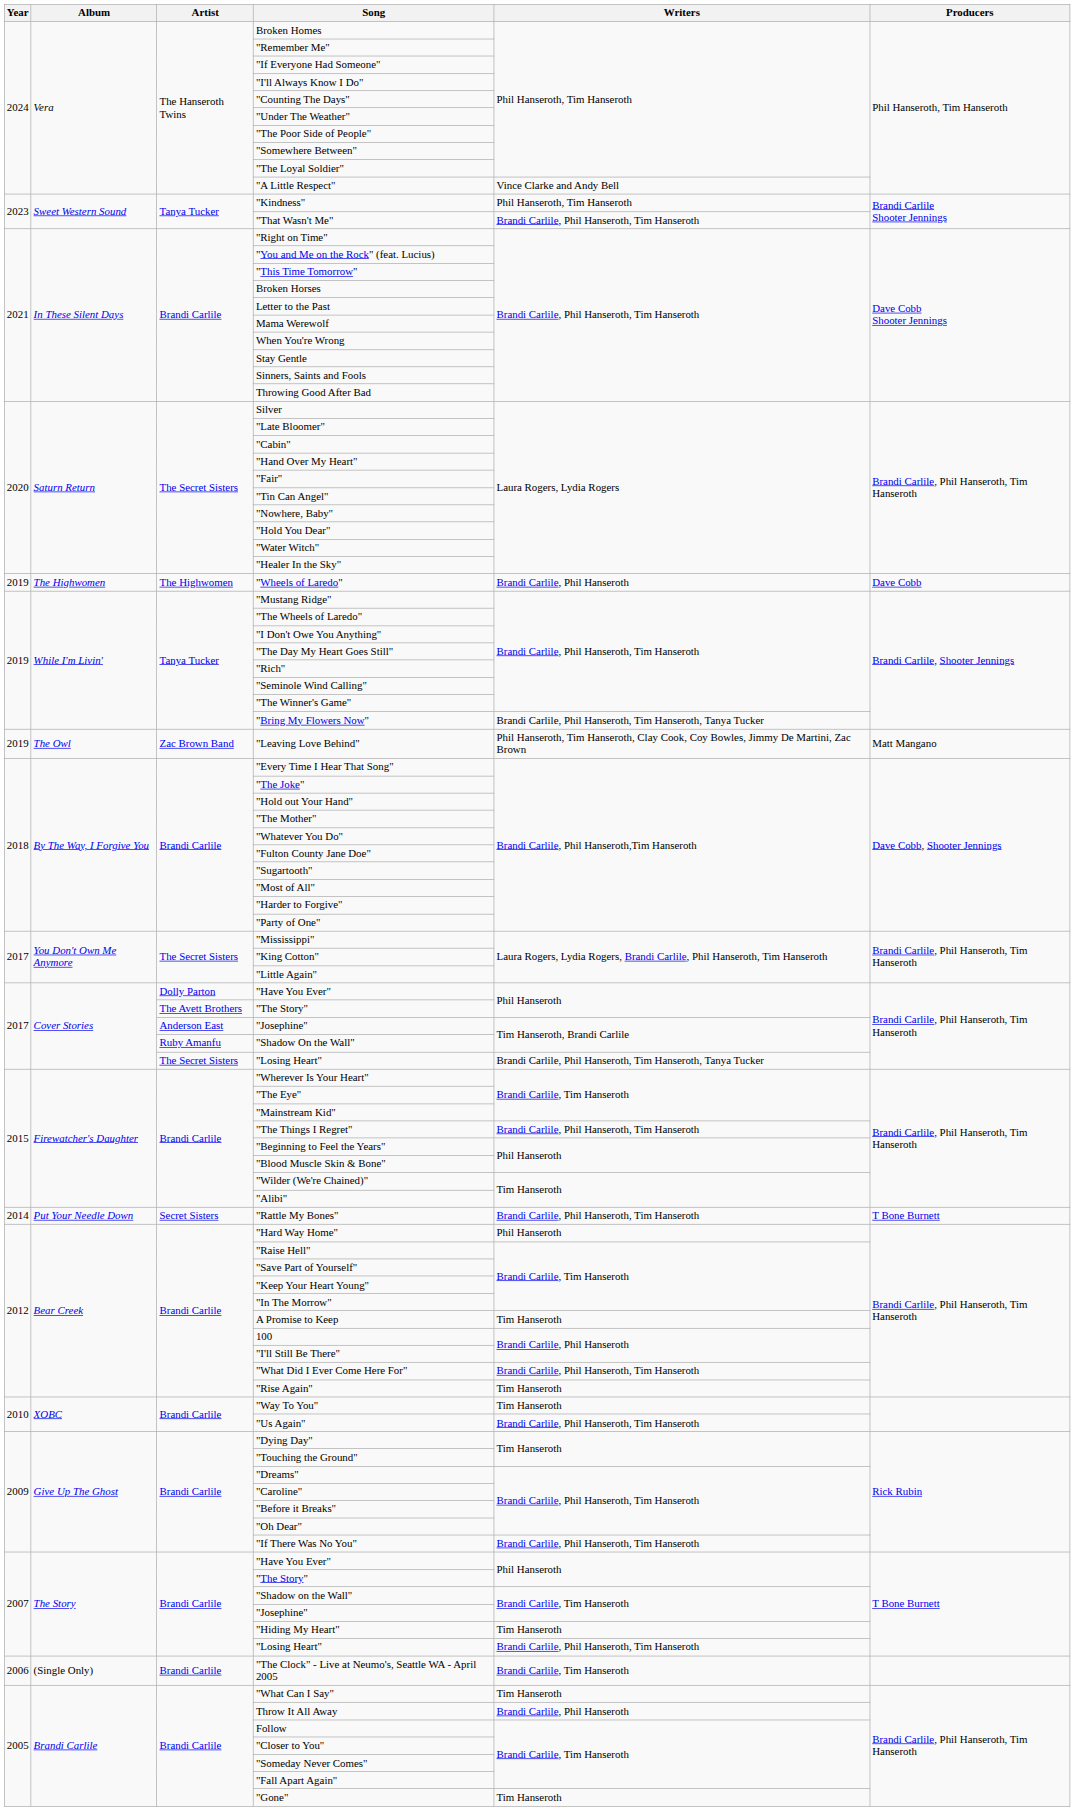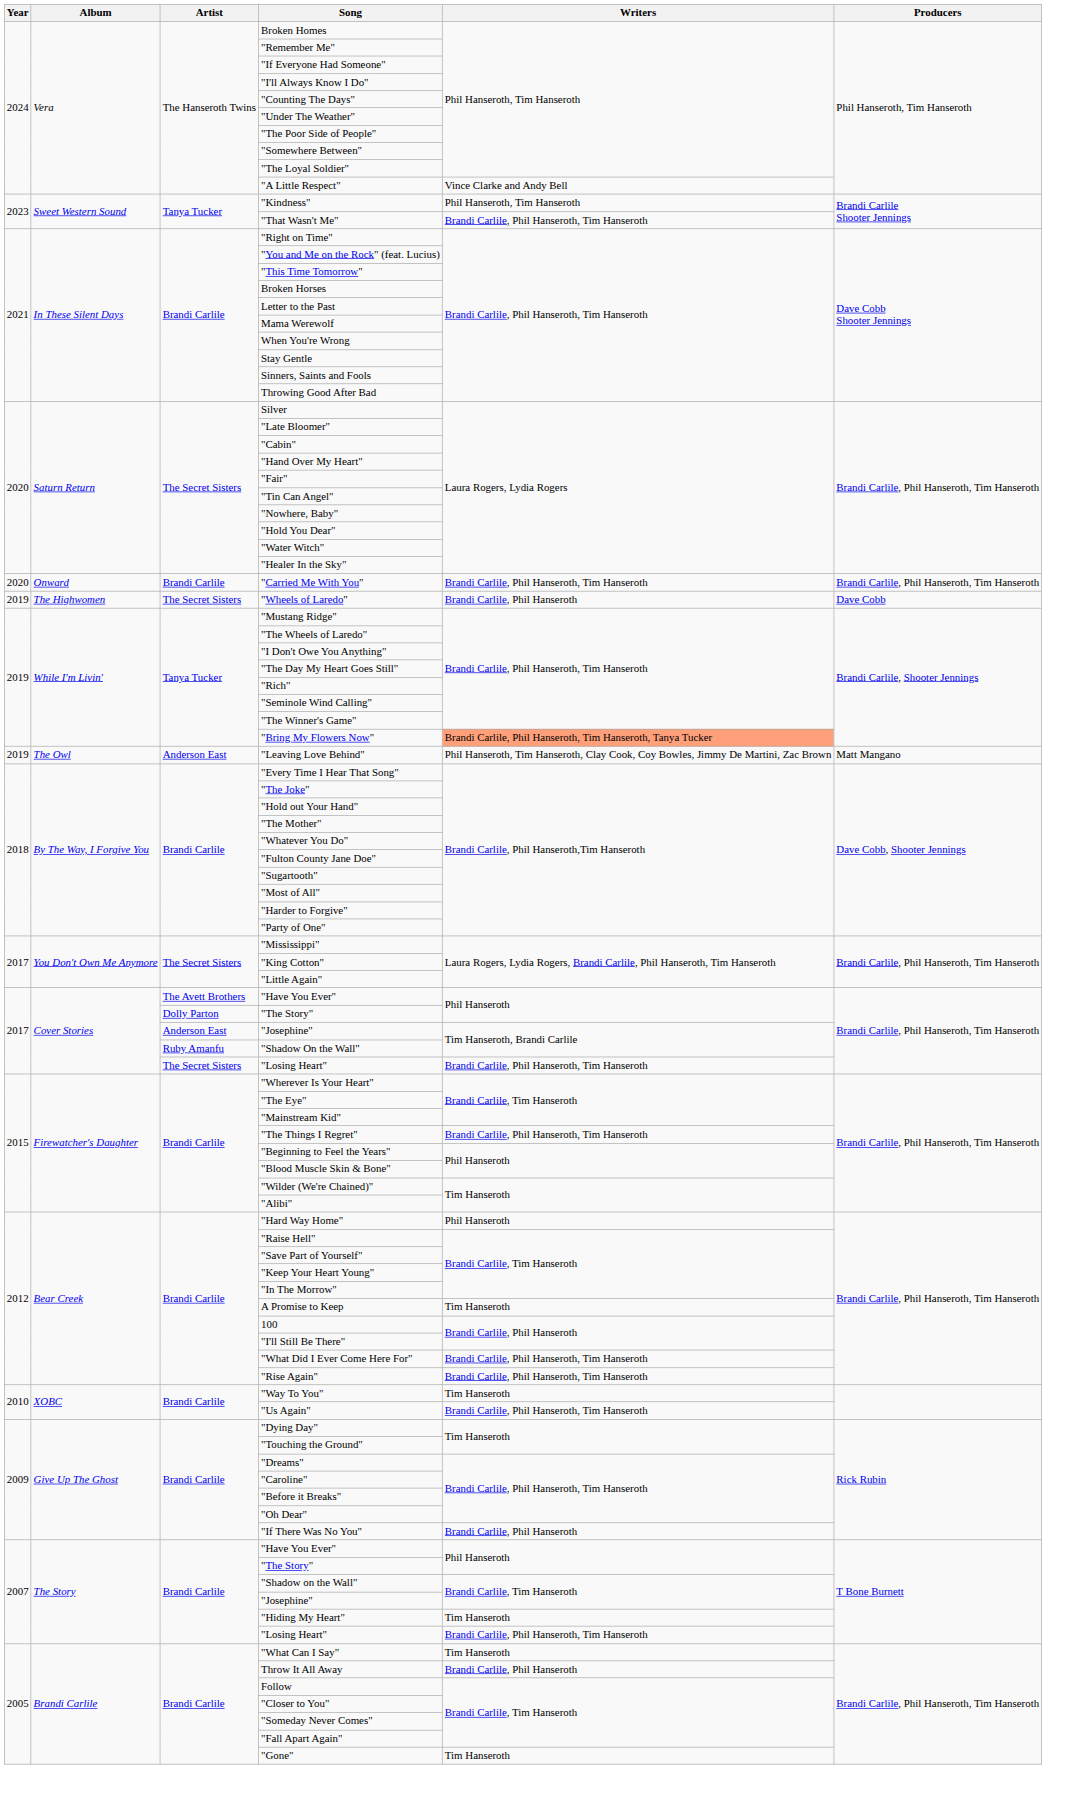+ row: 2020 | Onward | Brandi Carlile | "Carried Me With You" | Brandi Carlile, Phil Hanseroth, Tim Hanseroth | Brandi Carlile, Phil Hanseroth, Tim Hanseroth
"Wheels of Laredo" | Artist: The Highwomen -> The Secret Sisters
"Bring My Flowers Now" | Writers: no background -> lightsalmon background
"Leaving Love Behind" | Artist: Zac Brown Band -> Anderson East
Cover Stories / "Have You Ever" | Artist: Dolly Parton -> The Avett Brothers
Cover Stories / "The Story" | Artist: The Avett Brothers -> Dolly Parton
Cover Stories / "Losing Heart" | Writers: Brandi Carlile, Phil Hanseroth, Tim Hanseroth, Tanya Tucker -> Brandi Carlile, Phil Hanseroth, Tim Hanseroth
- row: 2014 | Put Your Needle Down | Secret Sisters | "Rattle My Bones" | Brandi Carlile, Phil Hanseroth, Tim Hanseroth | T Bone Burnett
"Rise Again" | Writers: Tim Hanseroth -> Brandi Carlile, Phil Hanseroth, Tim Hanseroth
"If There Was No You" | Writers: Brandi Carlile, Phil Hanseroth, Tim Hanseroth -> Brandi Carlile, Phil Hanseroth
- row: 2006 | (Single Only) | Brandi Carlile | "The Clock" - Live at Neumo's, Seattle WA - April 2005 | Brandi Carlile, Tim Hanseroth
